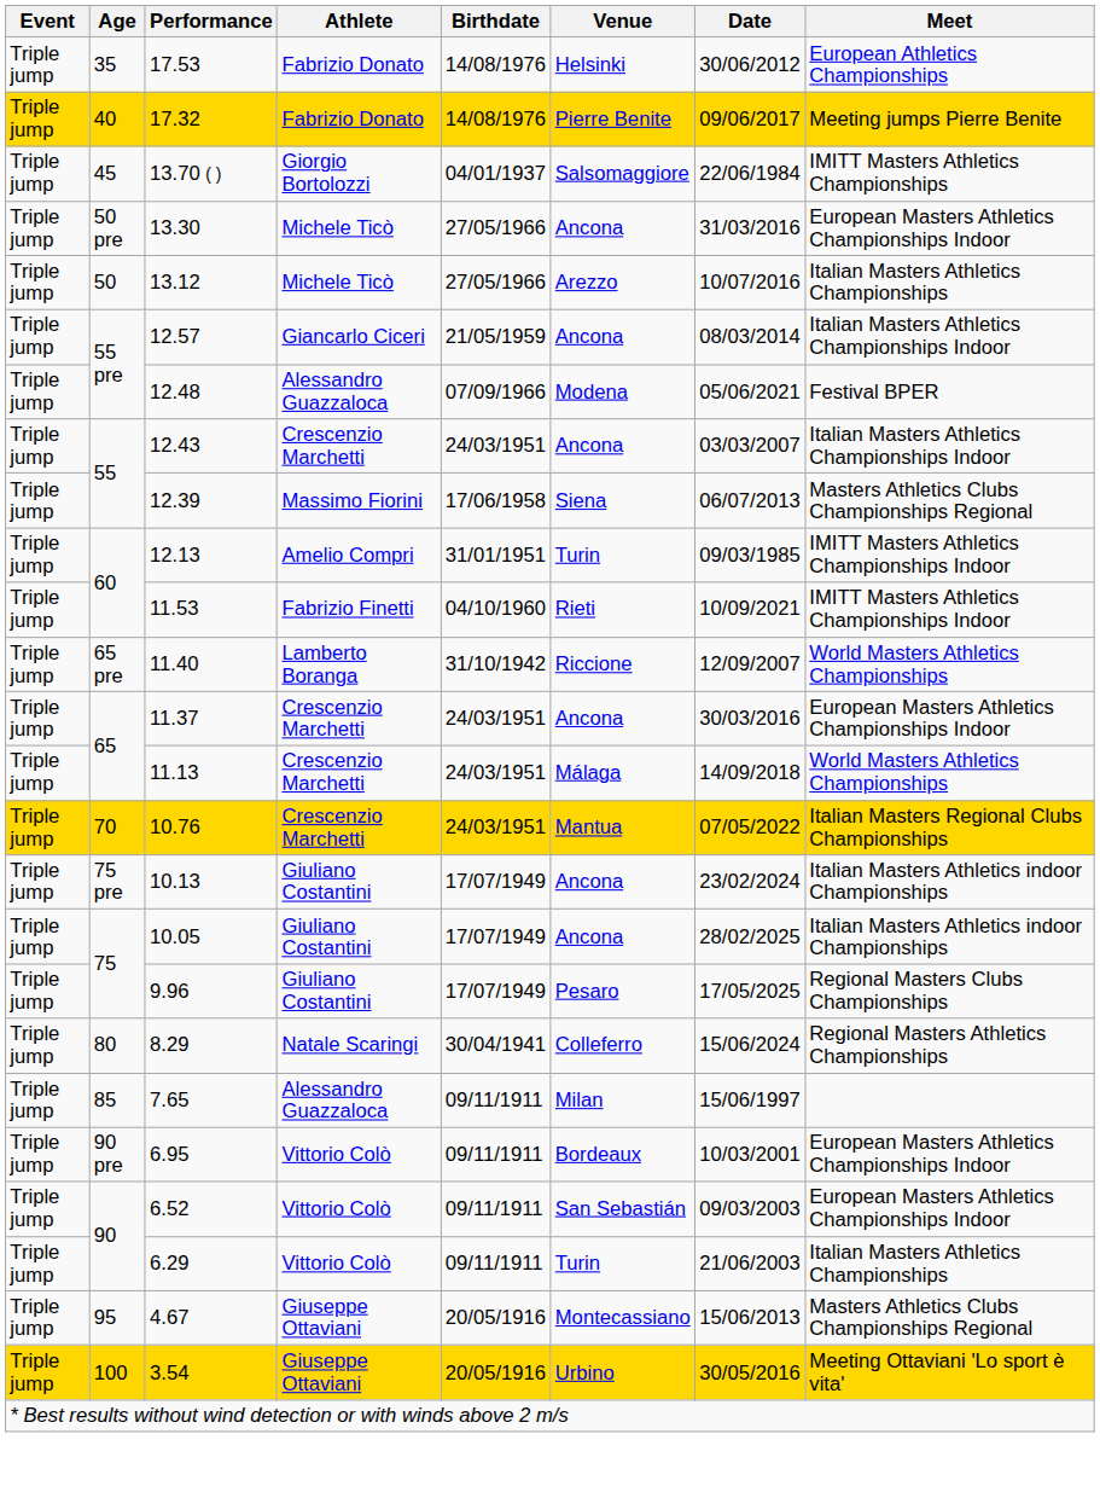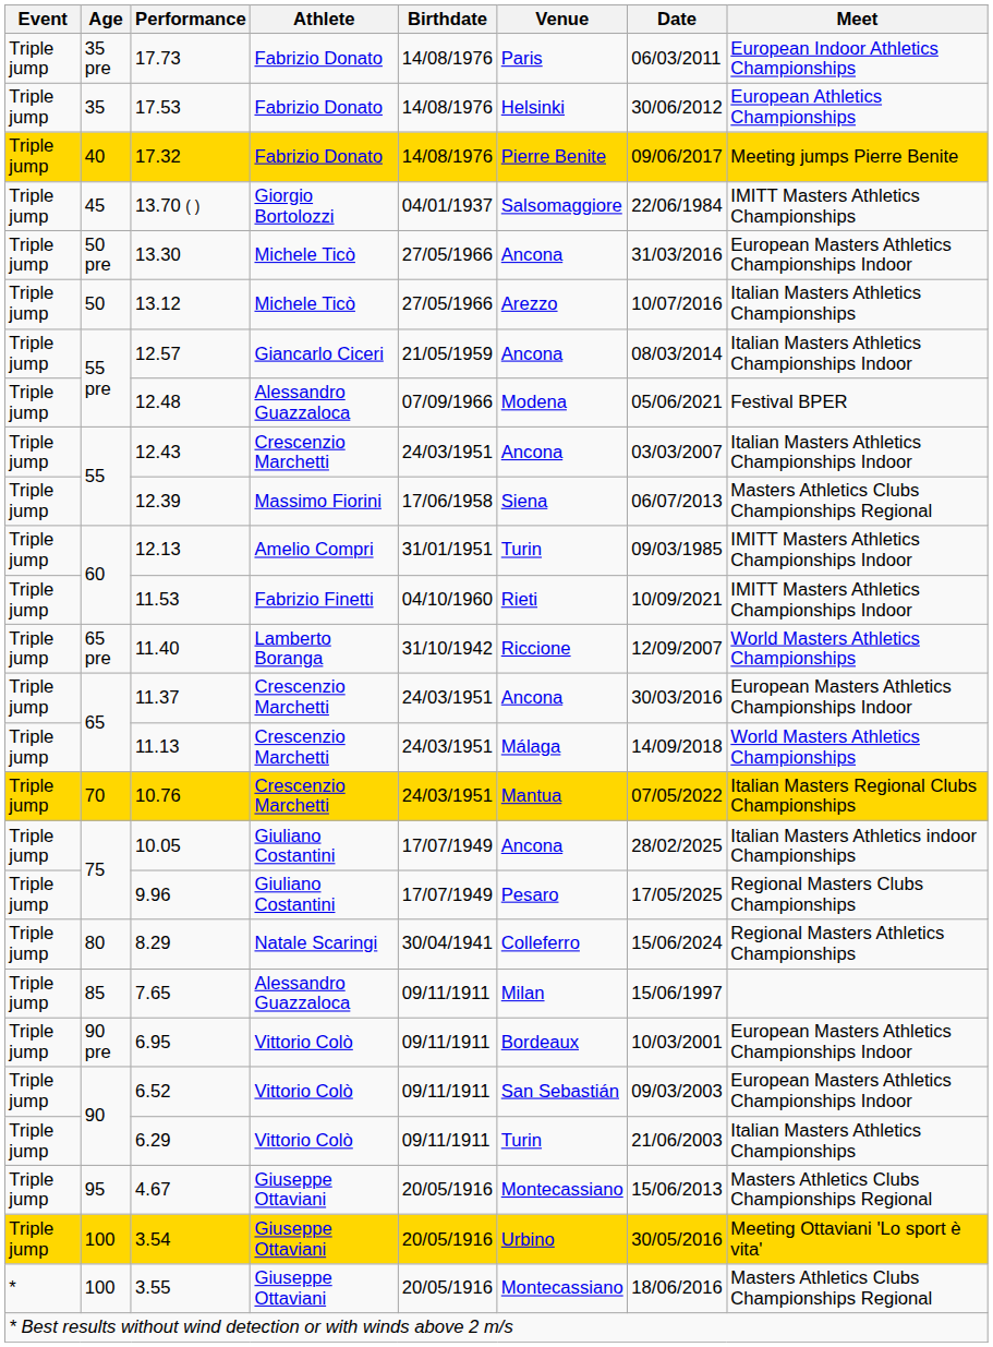+ row: Triple jump | 35 pre | 17.73 | Fabrizio Donato | 14/08/1976 | Paris | 06/03/2011 | European Indoor Athletics Championships
- row: Triple jump | 75 pre | 10.13 | Giuliano Costantini | 17/07/1949 | Ancona | 23/02/2024 | Italian Masters Athletics indoor Championships
+ row: * | 100 | 3.55 | Giuseppe Ottaviani | 20/05/1916 | Montecassiano | 18/06/2016 | Masters Athletics Clubs Championships Regional
